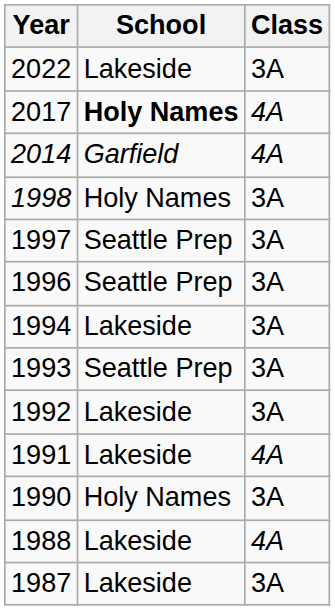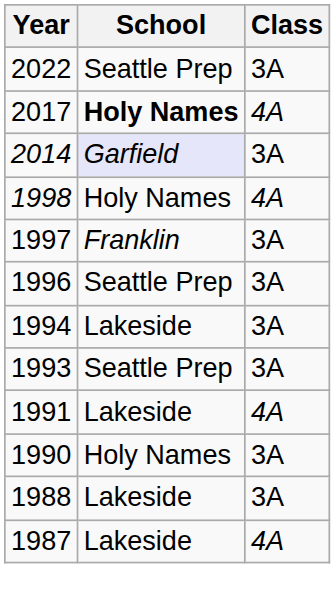2022 | School: Lakeside -> Seattle Prep
2014 | School: no background -> lavender background
2014 | Class: 4A -> 3A
1998 | Class: 3A -> 4A
1997 | School: Seattle Prep -> Franklin
- row: 1992 | Lakeside | 3A
1988 | Class: 4A -> 3A
1987 | Class: 3A -> 4A
